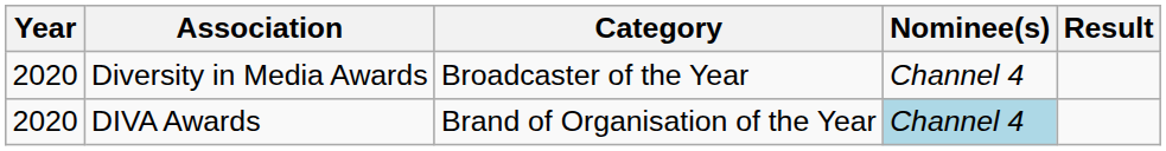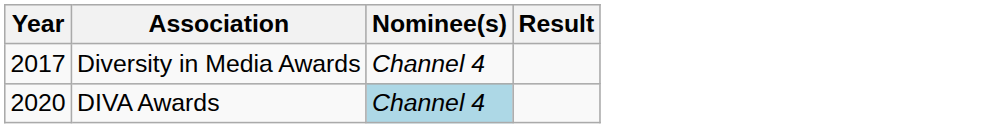- column: Category | Broadcaster of the Year | Brand of Organisation of the Year
Diversity in Media Awards | Year: 2020 -> 2017
